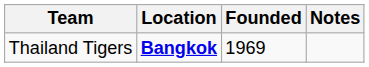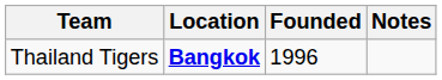Thailand Tigers | Founded: 1969 -> 1996
